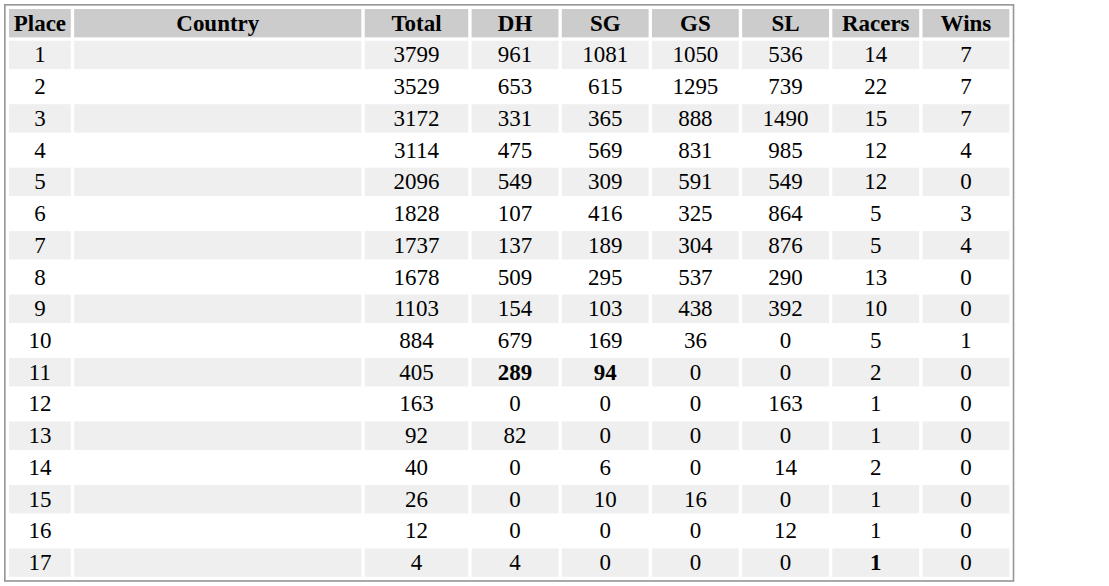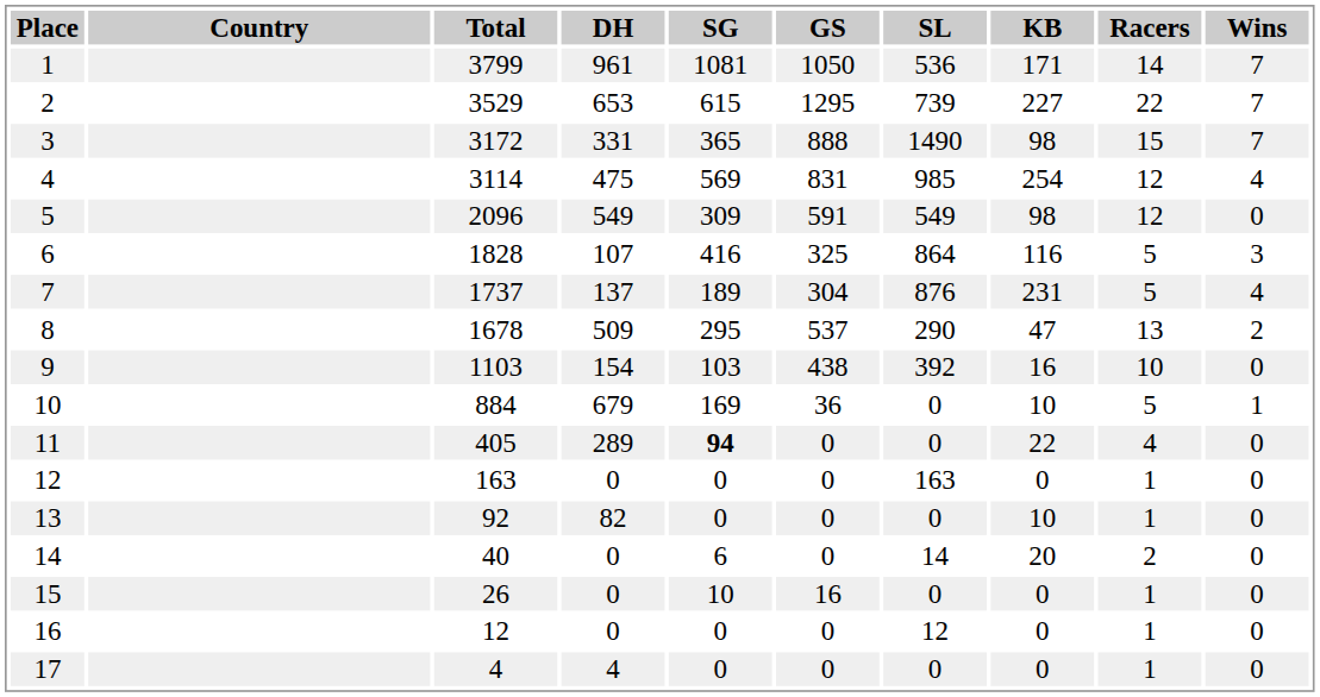+ column: KB | 171 | 227 | 98 | 254 | 98 | 116 | 231 | 47 | 16 | 10 | 22 | 0 | 10 | 20 | 0 | 0 | 0
8 | Wins: 0 -> 2
11 | DH: bold -> normal
11 | Racers: 2 -> 4
17 | Racers: bold -> normal
